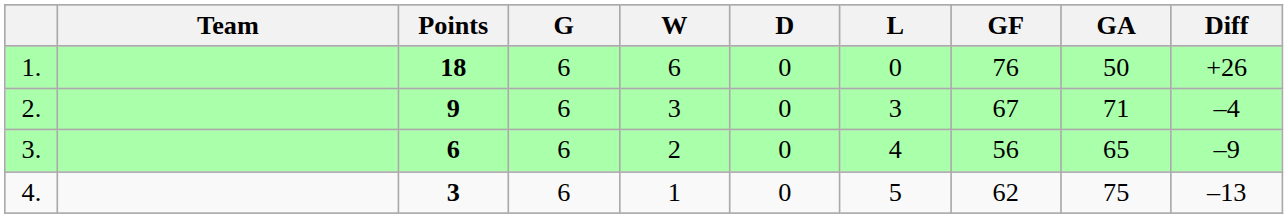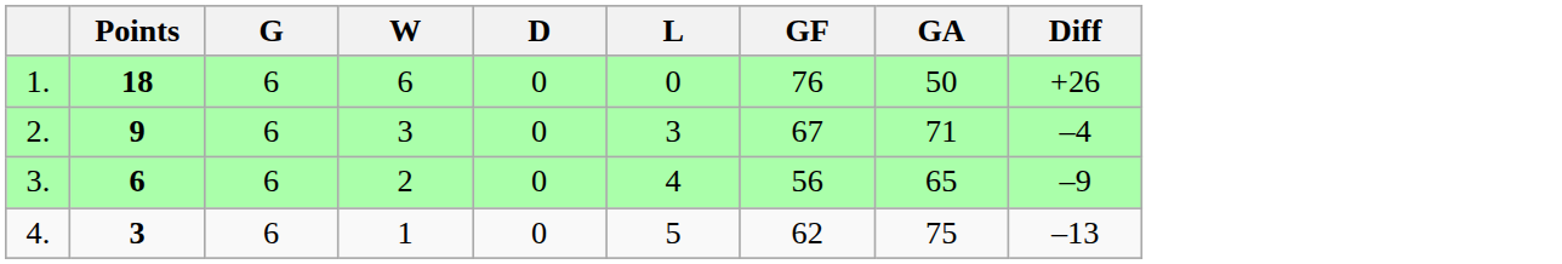- column: Team
